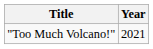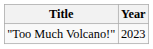"Too Much Volcano!" | Year: 2021 -> 2023
